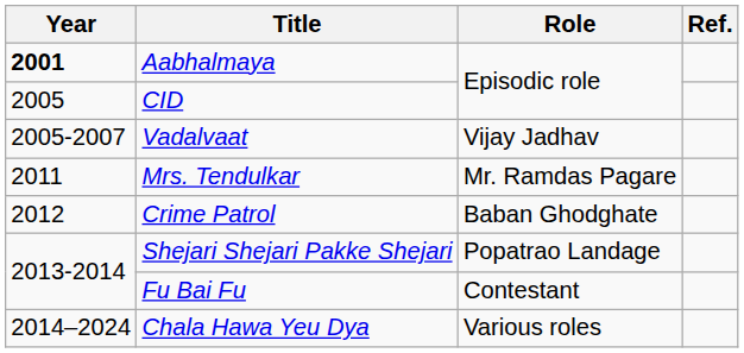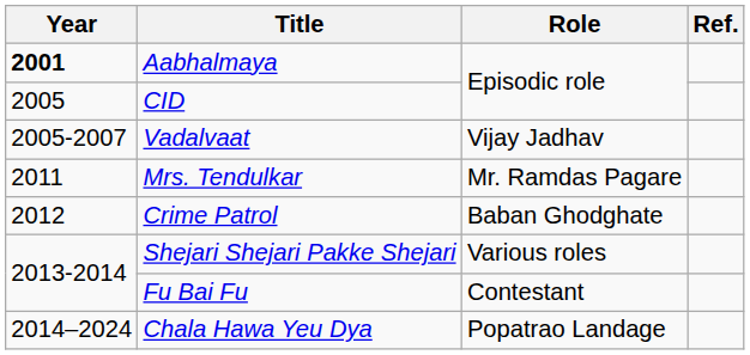Shejari Shejari Pakke Shejari | Role: Popatrao Landage -> Various roles
Chala Hawa Yeu Dya | Role: Various roles -> Popatrao Landage
